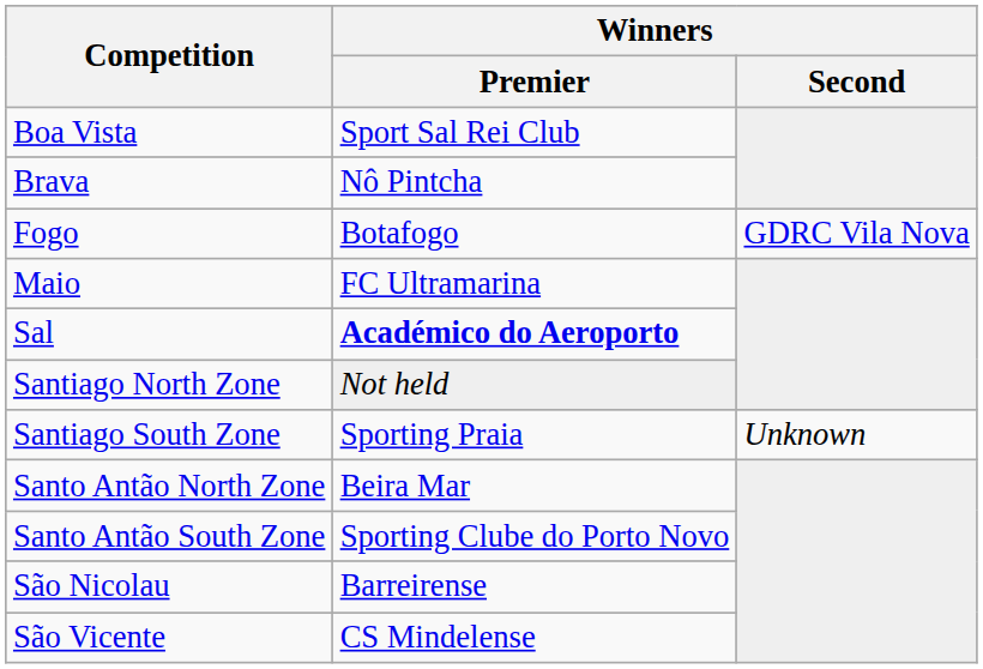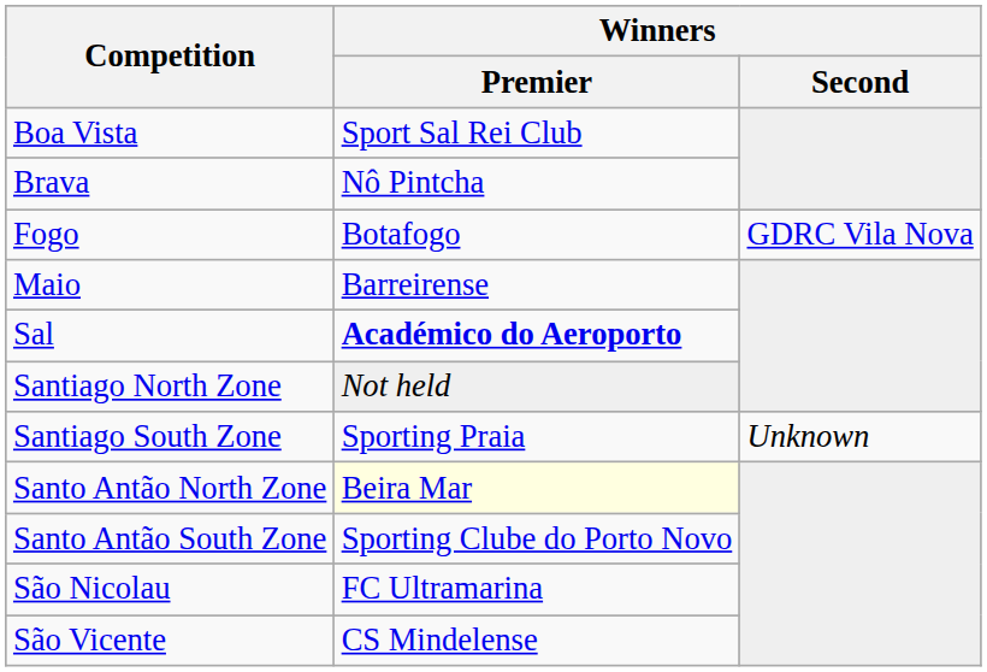Maio | Winners / Premier: FC Ultramarina -> Barreirense
Santo Antão North Zone | Winners / Premier: no background -> lightyellow background
São Nicolau | Winners / Premier: Barreirense -> FC Ultramarina
